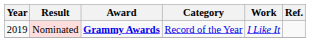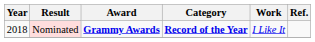Nominated | Year: 2019 -> 2018
Nominated | Category: normal -> bold
